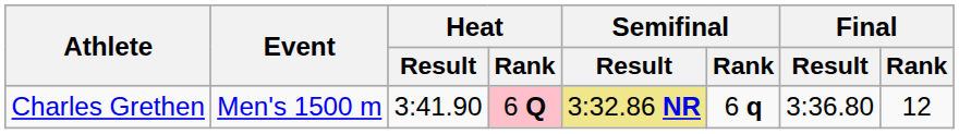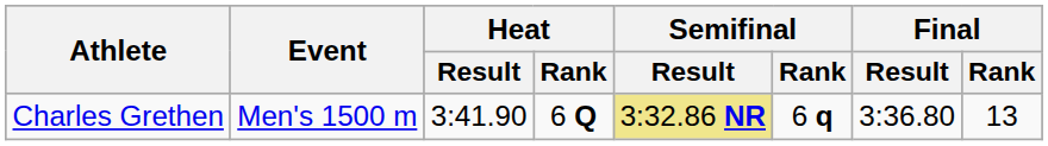Charles Grethen | Heat / Rank: pink background -> no background
Charles Grethen | Final / Rank: 12 -> 13
